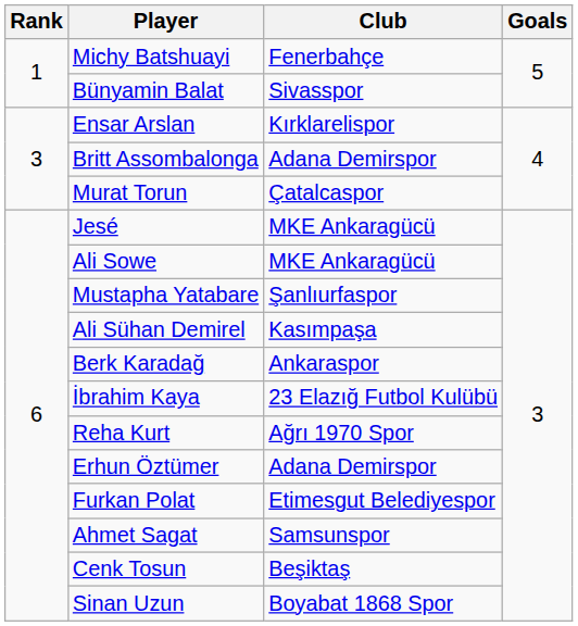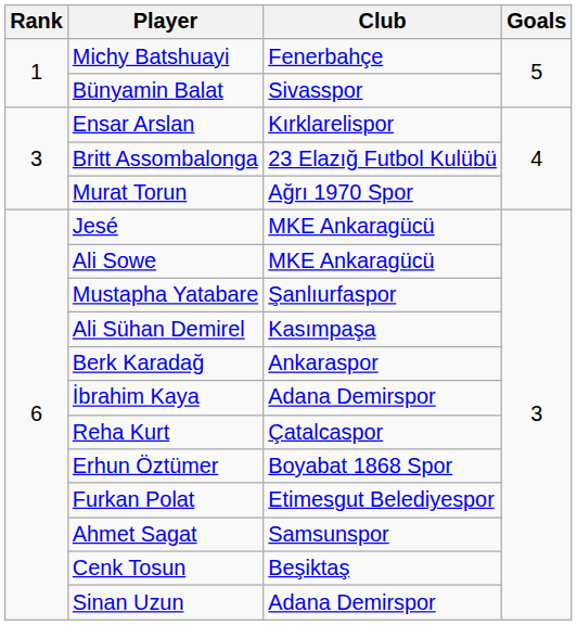Britt Assombalonga | Club: Adana Demirspor -> 23 Elazığ Futbol Kulübü
Murat Torun | Club: Çatalcaspor -> Ağrı 1970 Spor
İbrahim Kaya | Club: 23 Elazığ Futbol Kulübü -> Adana Demirspor
Reha Kurt | Club: Ağrı 1970 Spor -> Çatalcaspor
Erhun Öztümer | Club: Adana Demirspor -> Boyabat 1868 Spor
Sinan Uzun | Club: Boyabat 1868 Spor -> Adana Demirspor
